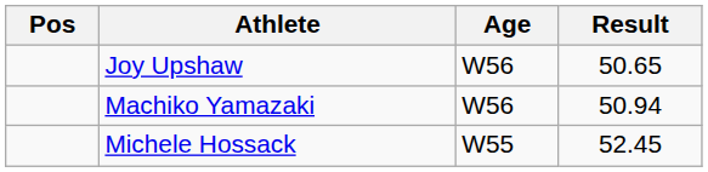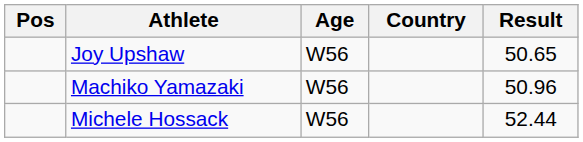+ column: Country
Machiko Yamazaki | Result: 50.94 -> 50.96
Michele Hossack | Age: W55 -> W56
Michele Hossack | Result: 52.45 -> 52.44
